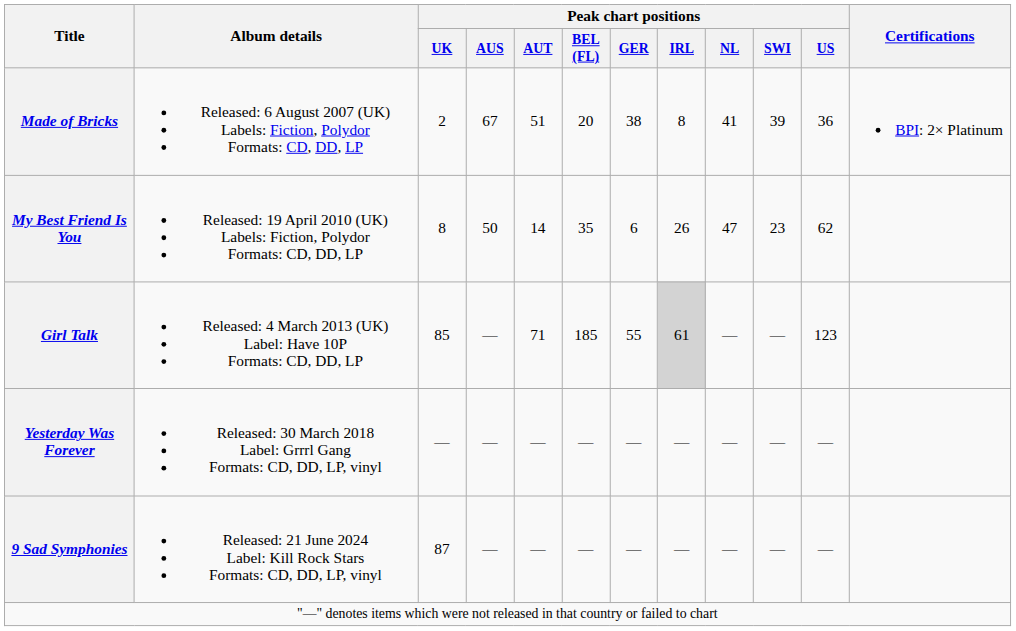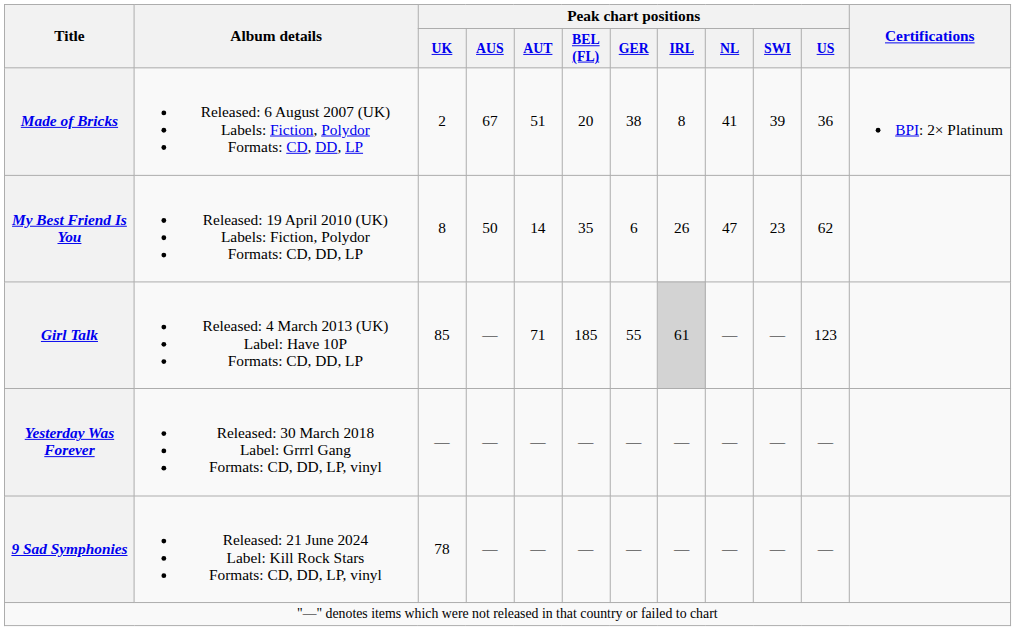9 Sad Symphonies | Peak chart positions / UK: 87 -> 78
